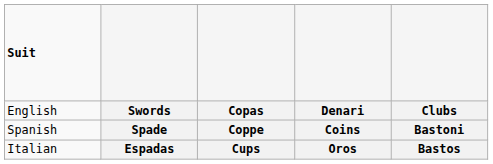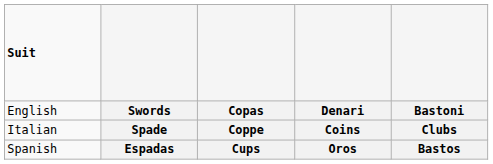Swords | column 5: Clubs -> Bastoni
Spade | Suit: Spanish -> Italian
Spade | column 5: Bastoni -> Clubs
Espadas | Suit: Italian -> Spanish
